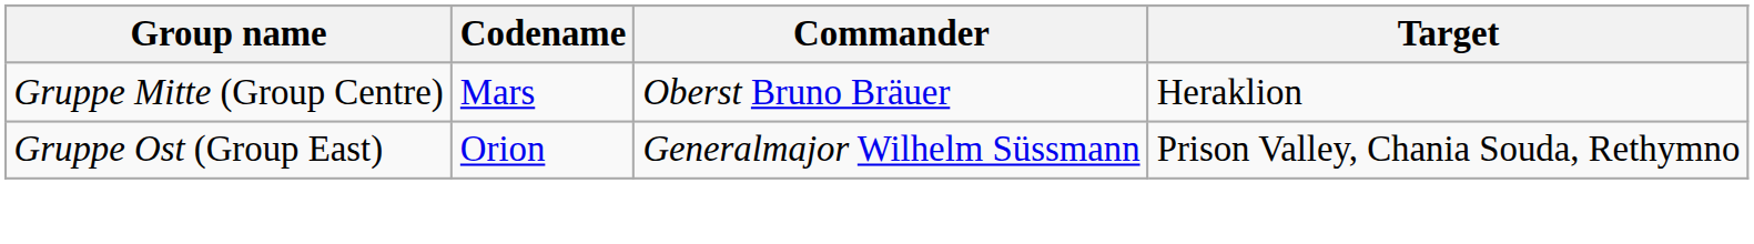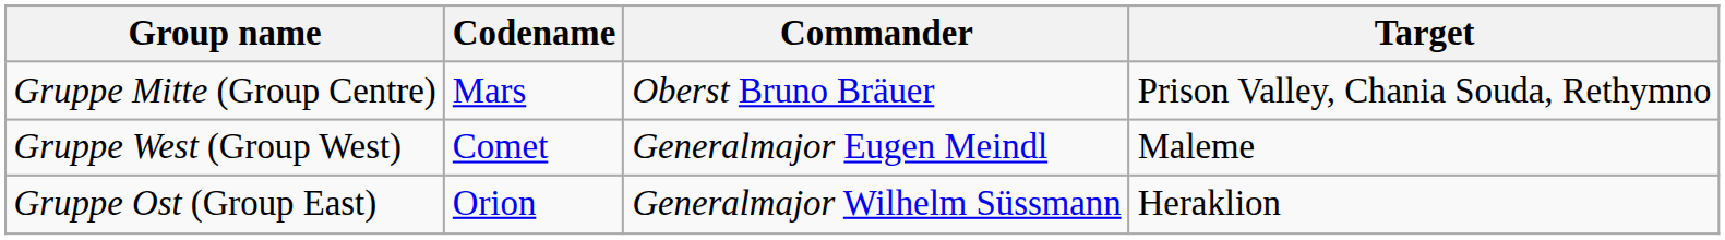Gruppe Mitte (Group Centre) | Target: Heraklion -> Prison Valley, Chania Souda, Rethymno
+ row: Gruppe West (Group West) | Comet | Generalmajor Eugen Meindl | Maleme
Gruppe Ost (Group East) | Target: Prison Valley, Chania Souda, Rethymno -> Heraklion
